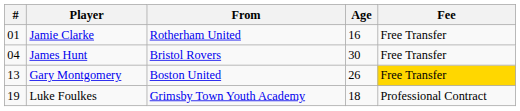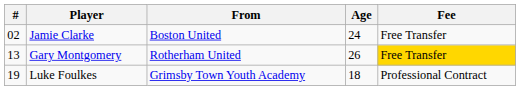Jamie Clarke | #: 01 -> 02
Jamie Clarke | From: Rotherham United -> Boston United
Jamie Clarke | Age: 16 -> 24
- row: 04 | James Hunt | Bristol Rovers | 30 | Free Transfer
Gary Montgomery | From: Boston United -> Rotherham United
